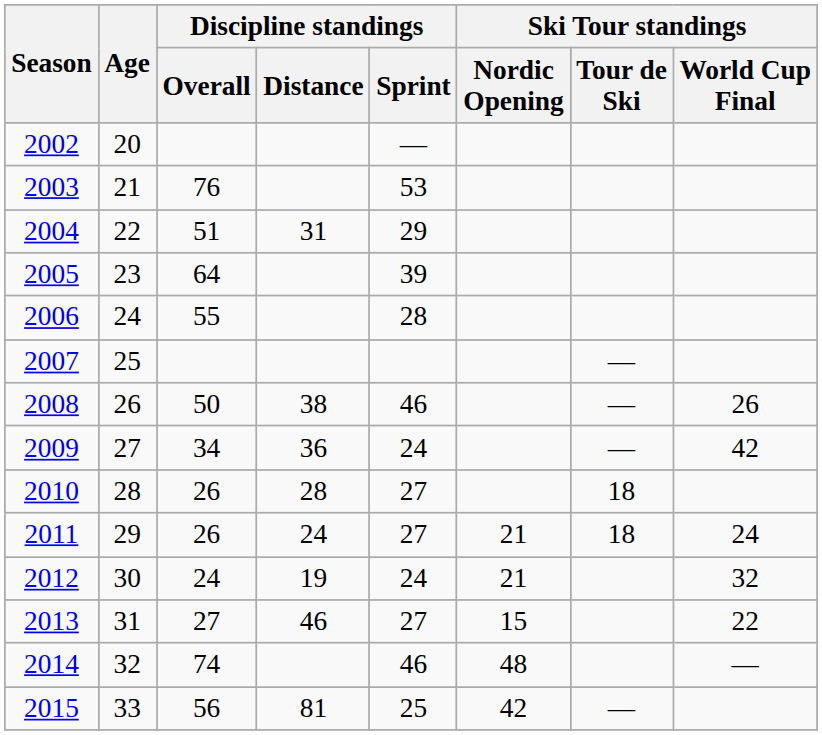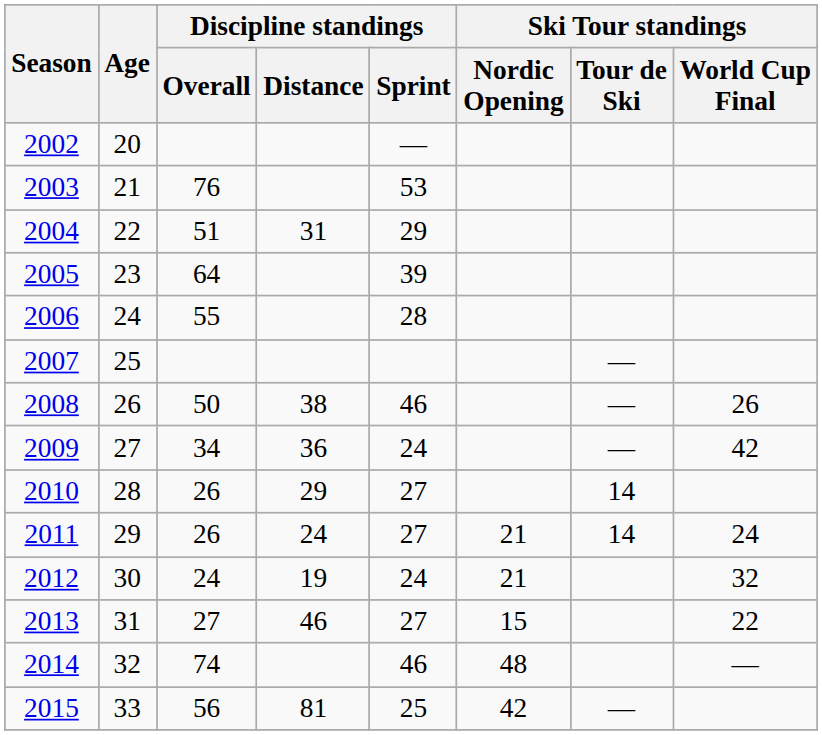2010 | Discipline standings / Distance: 28 -> 29
2010 | Ski Tour standings / Tour de Ski: 18 -> 14
2011 | Ski Tour standings / Tour de Ski: 18 -> 14
